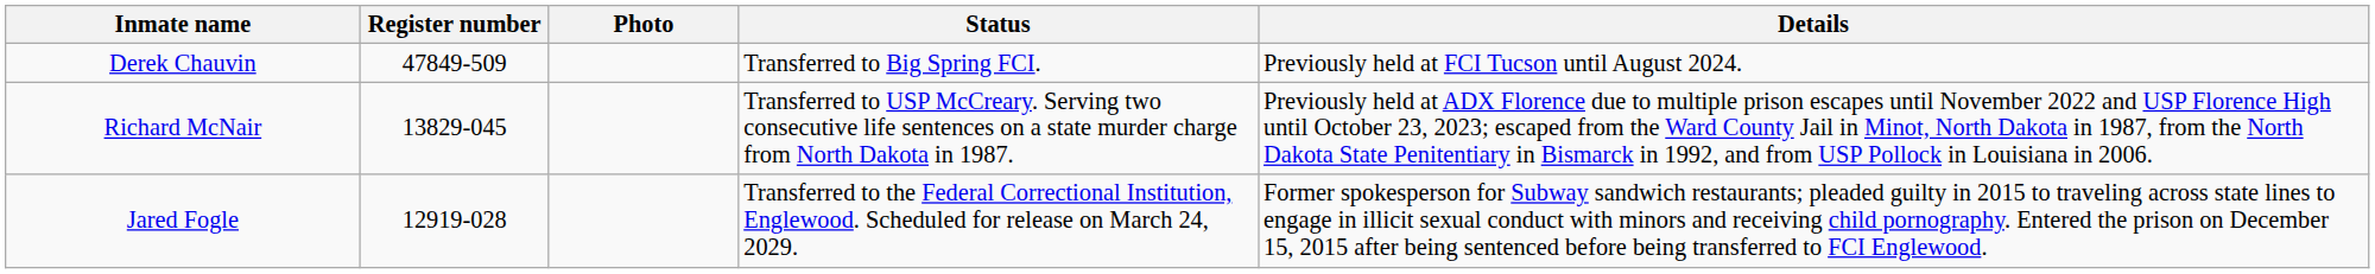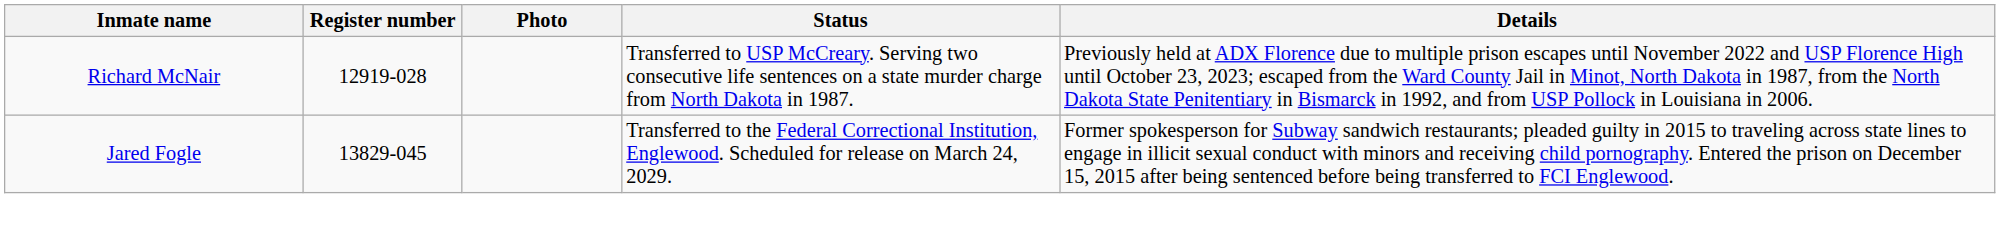- row: Derek Chauvin | 47849-509 | Transferred to Big Spring FCI. | Previously held at FCI Tucson until August 2024.
Richard McNair | Register number: 13829-045 -> 12919-028
Jared Fogle | Register number: 12919-028 -> 13829-045
